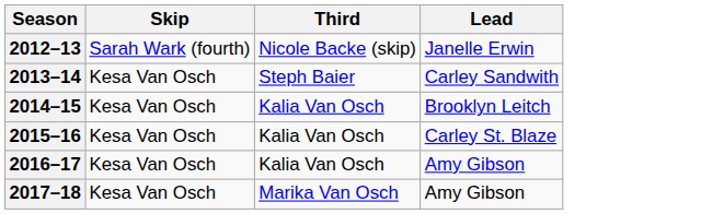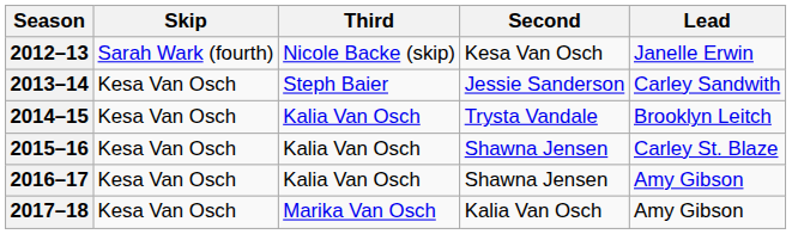+ column: Second | Kesa Van Osch | Jessie Sanderson | Trysta Vandale | Shawna Jensen | Shawna Jensen | Kalia Van Osch
